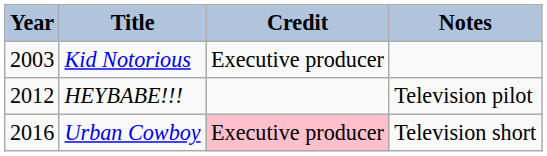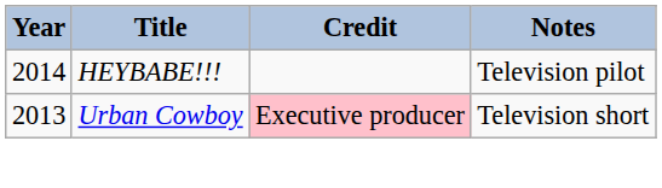- row: 2003 | Kid Notorious | Executive producer
HEYBABE!!! | Year: 2012 -> 2014
Urban Cowboy | Year: 2016 -> 2013
